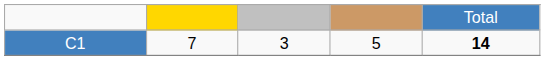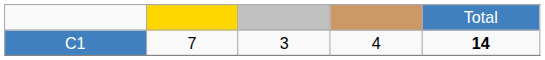C1 | column 4: 5 -> 4
